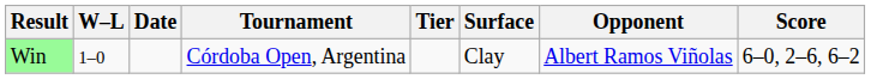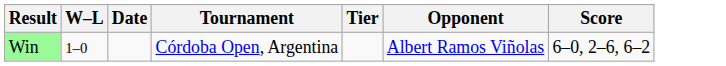- column: Surface | Clay
